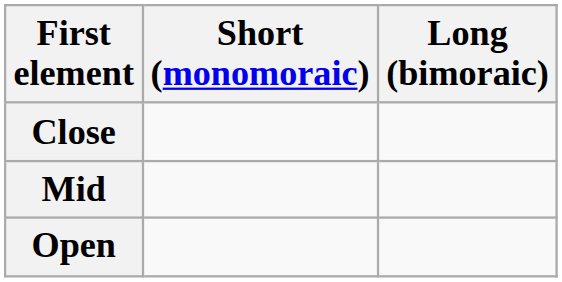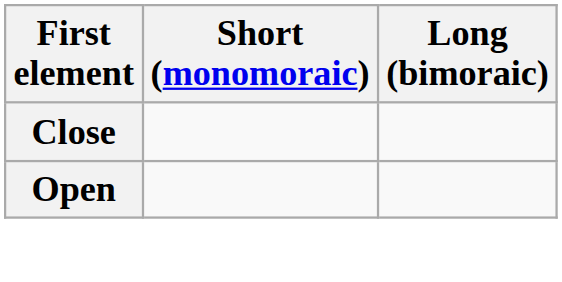- row: Mid
